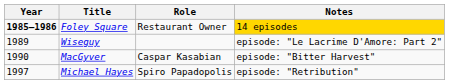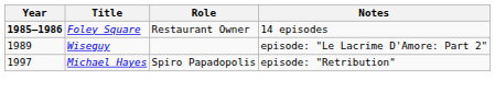Foley Square | Notes: gold background -> no background
- row: 1990 | MacGyver | Caspar Kasabian | episode: "Bitter Harvest"
